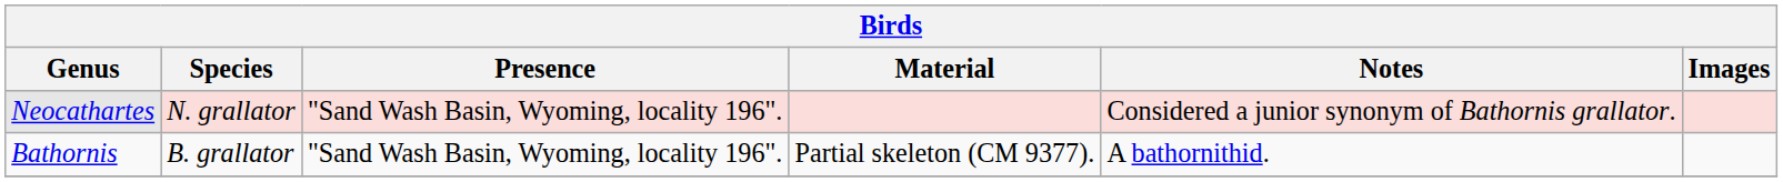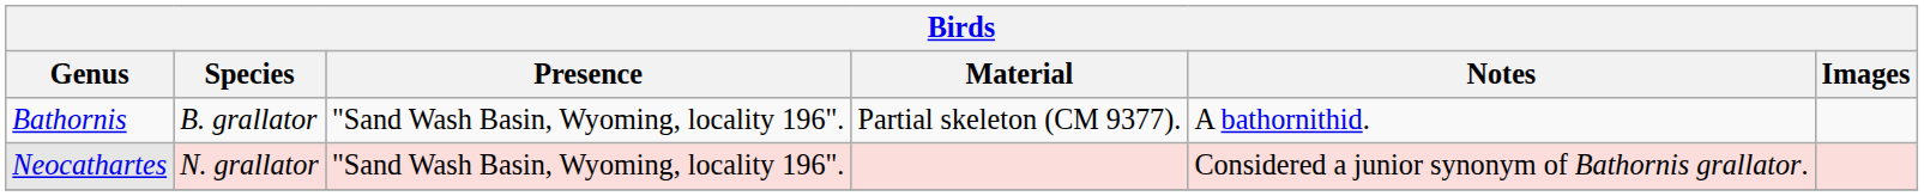rows swapped: Bathornis <-> Neocathartes
